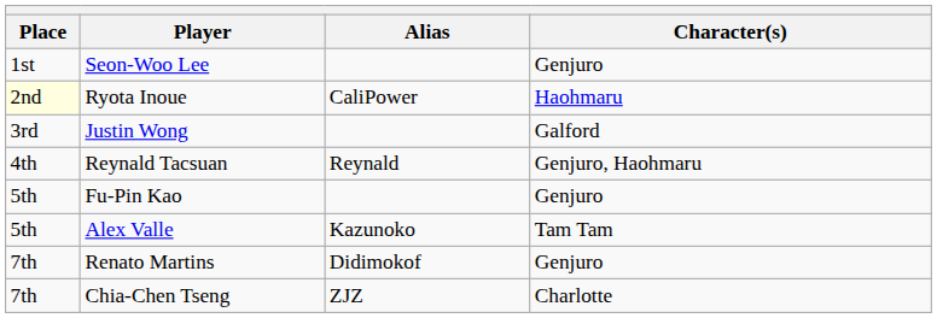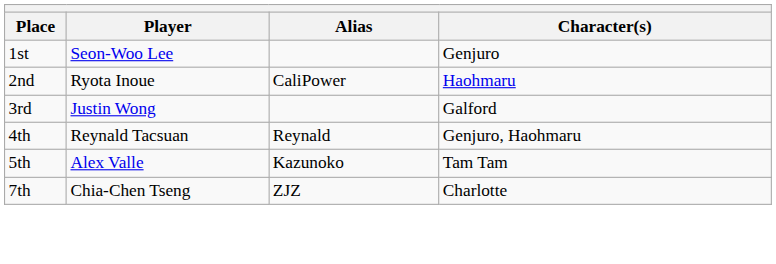Ryota Inoue | Place: lightyellow background -> no background
- row: 5th | Fu-Pin Kao | Genjuro
- row: 7th | Renato Martins | Didimokof | Genjuro
